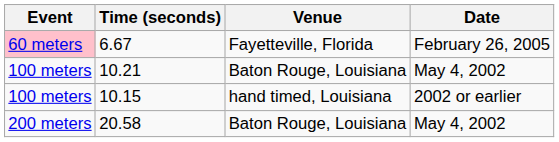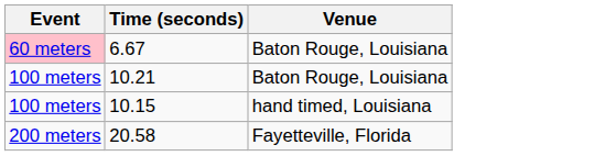- column: Date | February 26, 2005 | May 4, 2002 | 2002 or earlier | May 4, 2002
6.67 | Venue: Fayetteville, Florida -> Baton Rouge, Louisiana
20.58 | Venue: Baton Rouge, Louisiana -> Fayetteville, Florida
